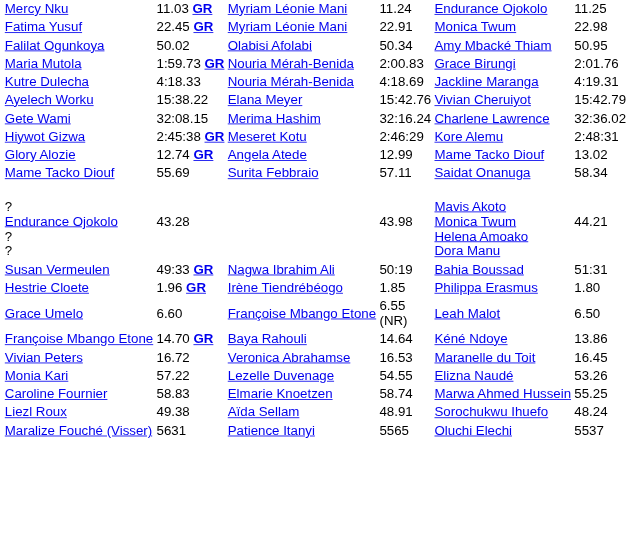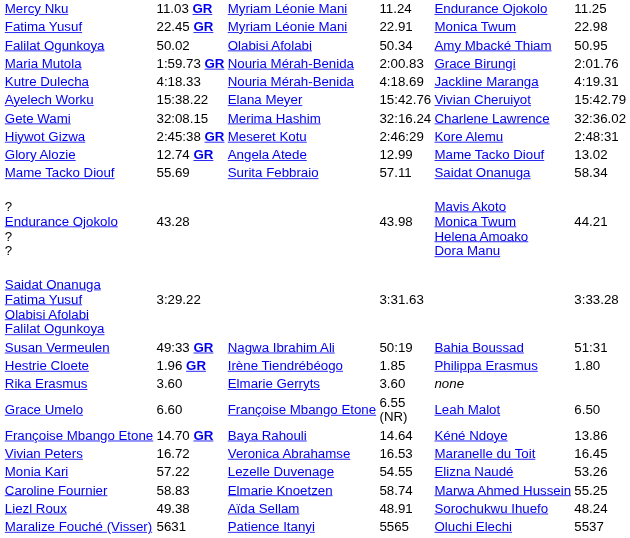+ row: Saidat Onanuga Fatima Yusuf Olabisi Afolabi Falilat Ogunkoya | 3:29.22 | 3:31.63 | 3:33.28
+ row: Rika Erasmus | 3.60 | Elmarie Gerryts | 3.60 | none
